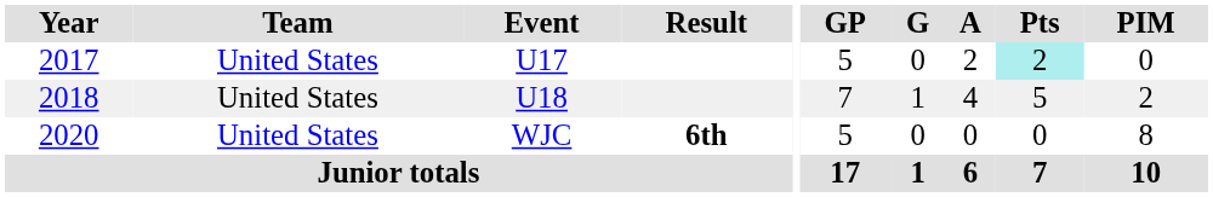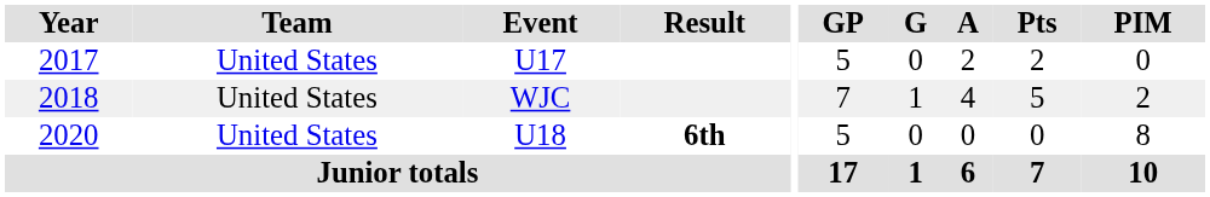2017 | Pts: paleturquoise background -> no background
2018 | Event: U18 -> WJC
2020 | Event: WJC -> U18
